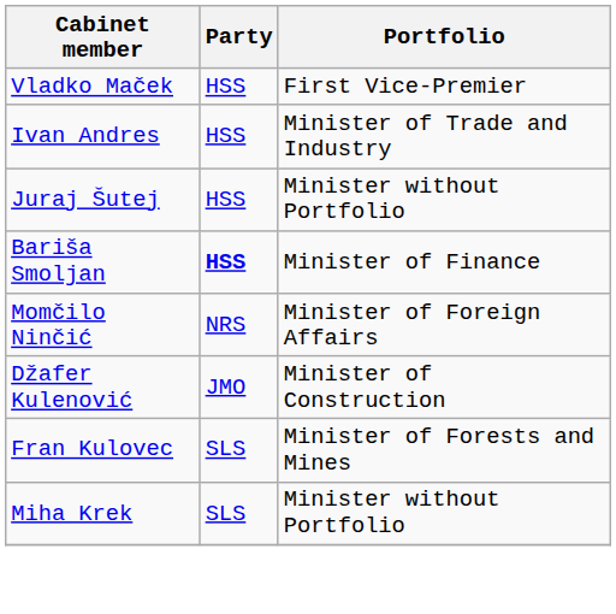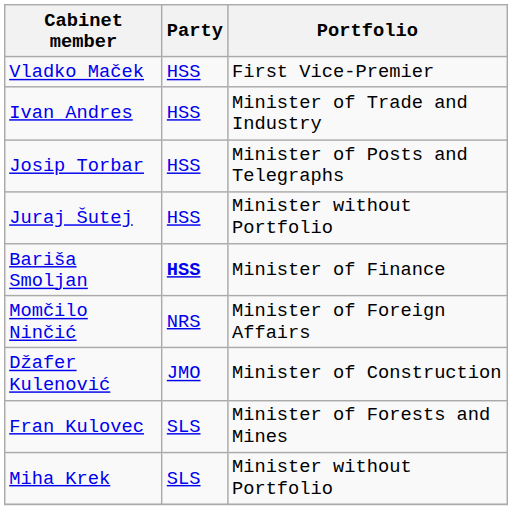+ row: Josip Torbar | HSS | Minister of Posts and Telegraphs
